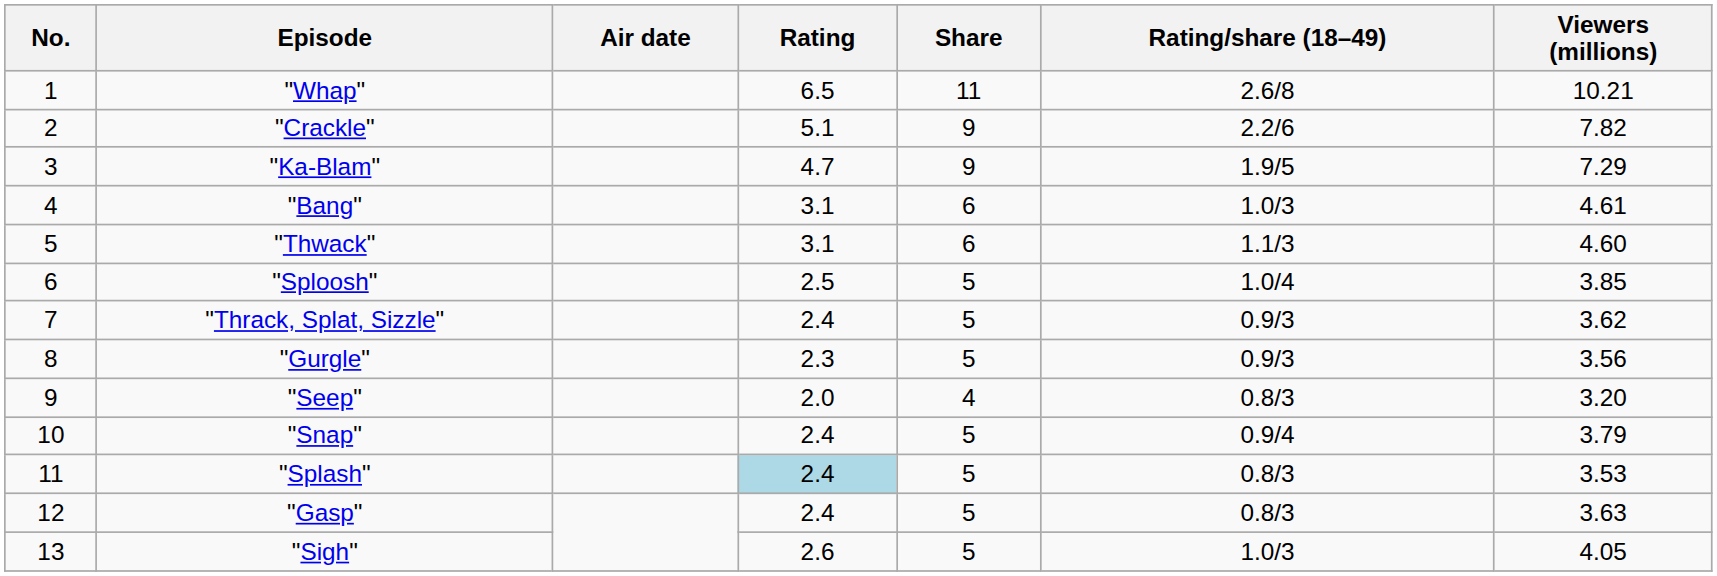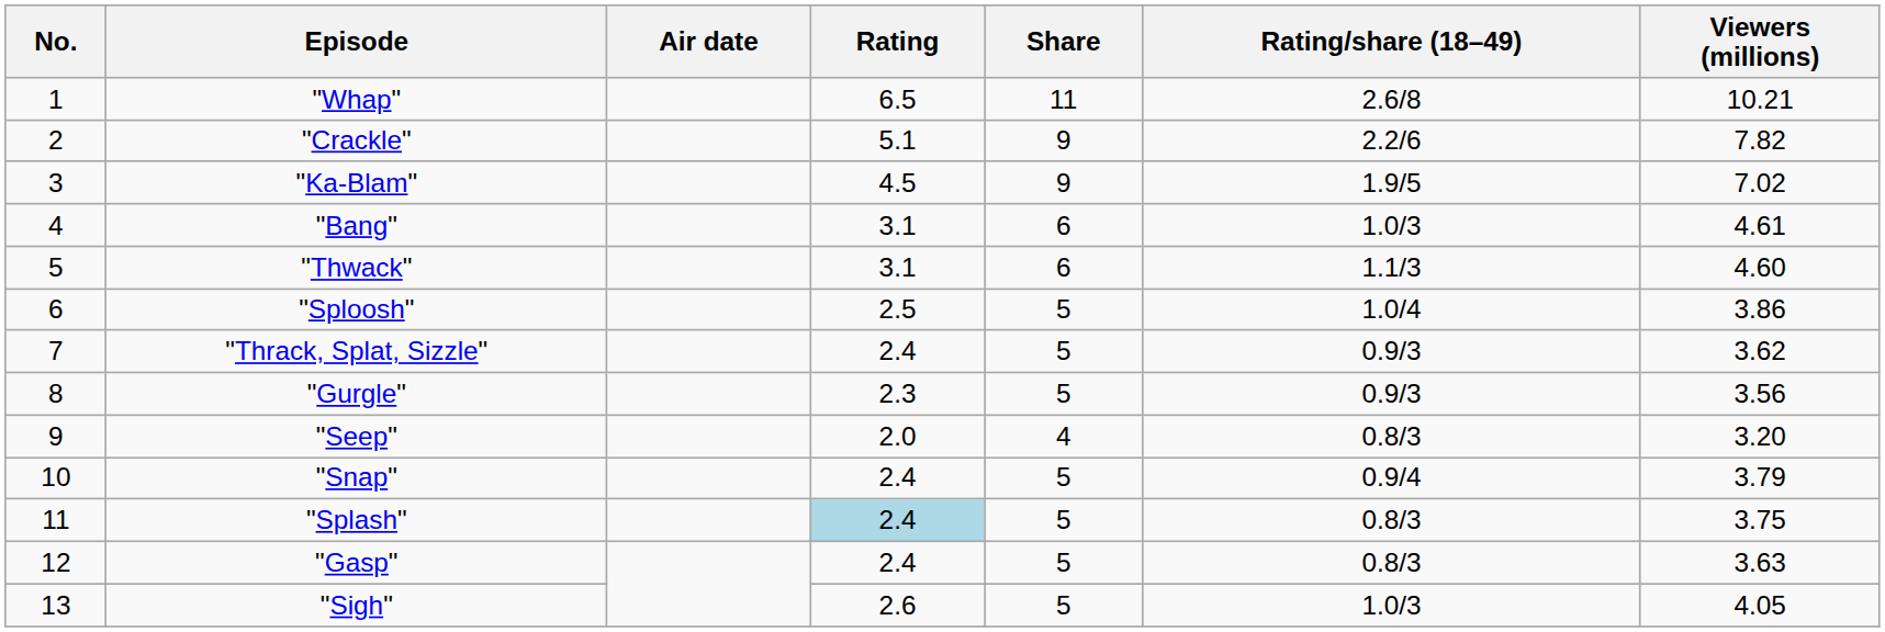"Ka-Blam" | Rating: 4.7 -> 4.5
"Ka-Blam" | Viewers (millions): 7.29 -> 7.02
"Sploosh" | Viewers (millions): 3.85 -> 3.86
"Splash" | Viewers (millions): 3.53 -> 3.75
